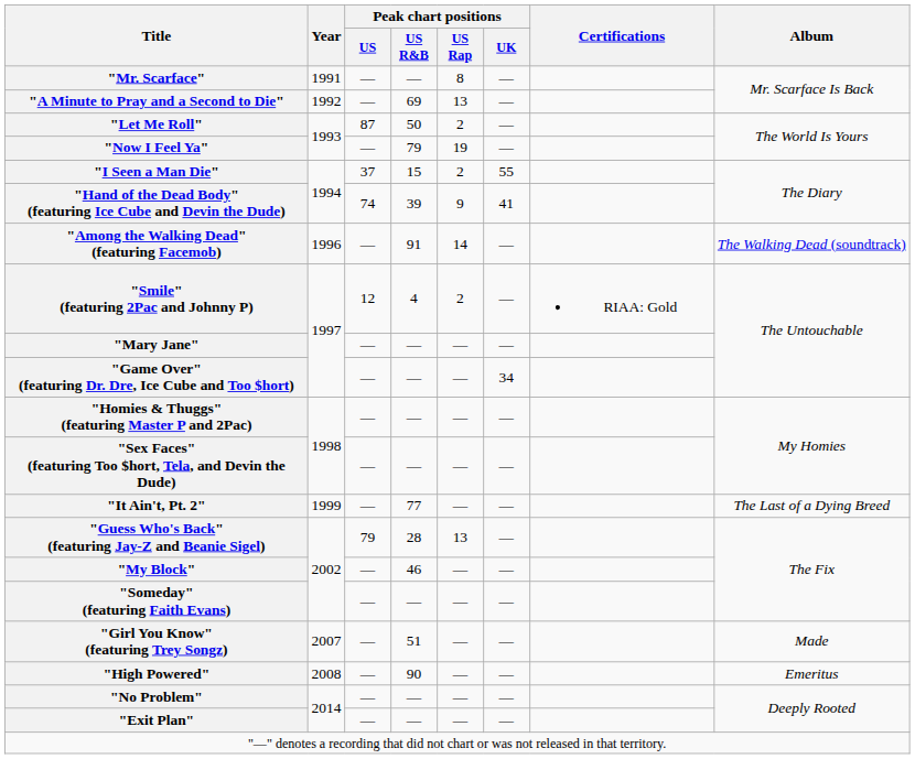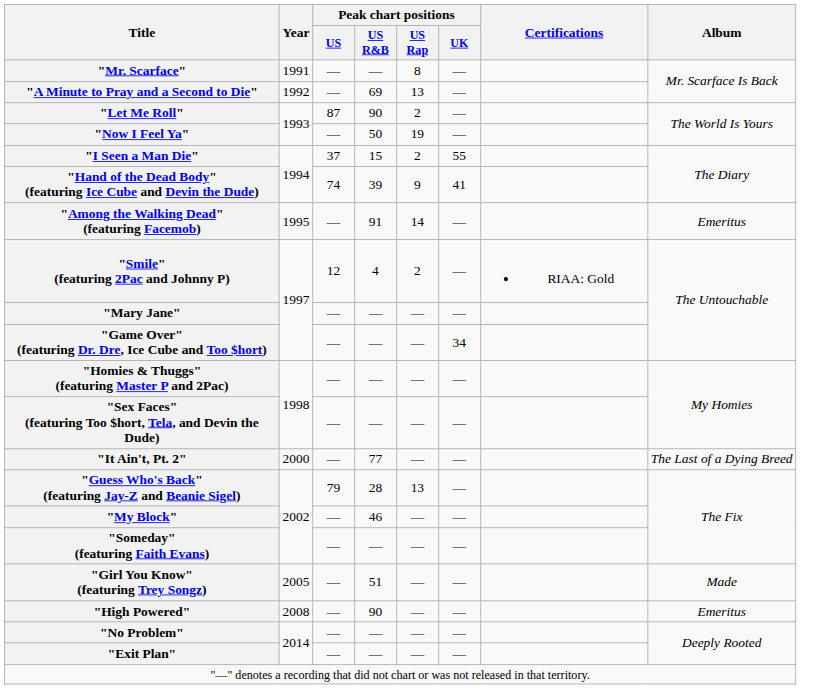"Let Me Roll" | Peak chart positions / US R&B: 50 -> 90
"Now I Feel Ya" | Peak chart positions / US R&B: 79 -> 50
"Among the Walking Dead" (featuring Facemob) | Year: 1996 -> 1995
"Among the Walking Dead" (featuring Facemob) | Album: The Walking Dead (soundtrack) -> Emeritus
"It Ain't, Pt. 2" | Year: 1999 -> 2000
"Girl You Know" (featuring Trey Songz) | Year: 2007 -> 2005
